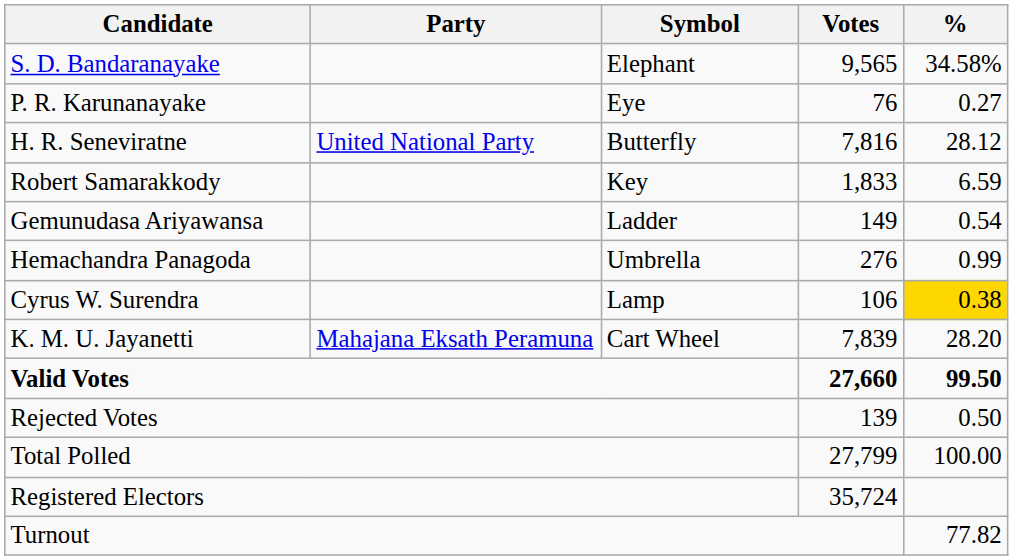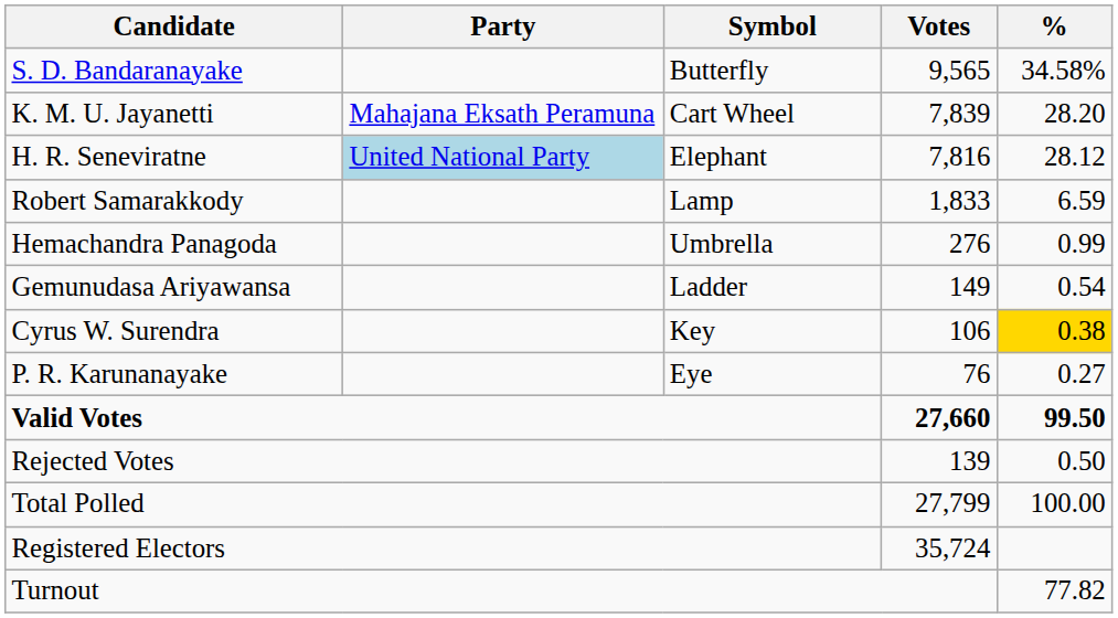S. D. Bandaranayake | Symbol: Elephant -> Butterfly
rows swapped: K. M. U. Jayanetti <-> P. R. Karunanayake
H. R. Seneviratne | Party: no background -> lightblue background
H. R. Seneviratne | Symbol: Butterfly -> Elephant
Robert Samarakkody | Symbol: Key -> Lamp
rows swapped: Hemachandra Panagoda <-> Gemunudasa Ariyawansa
Cyrus W. Surendra | Symbol: Lamp -> Key
